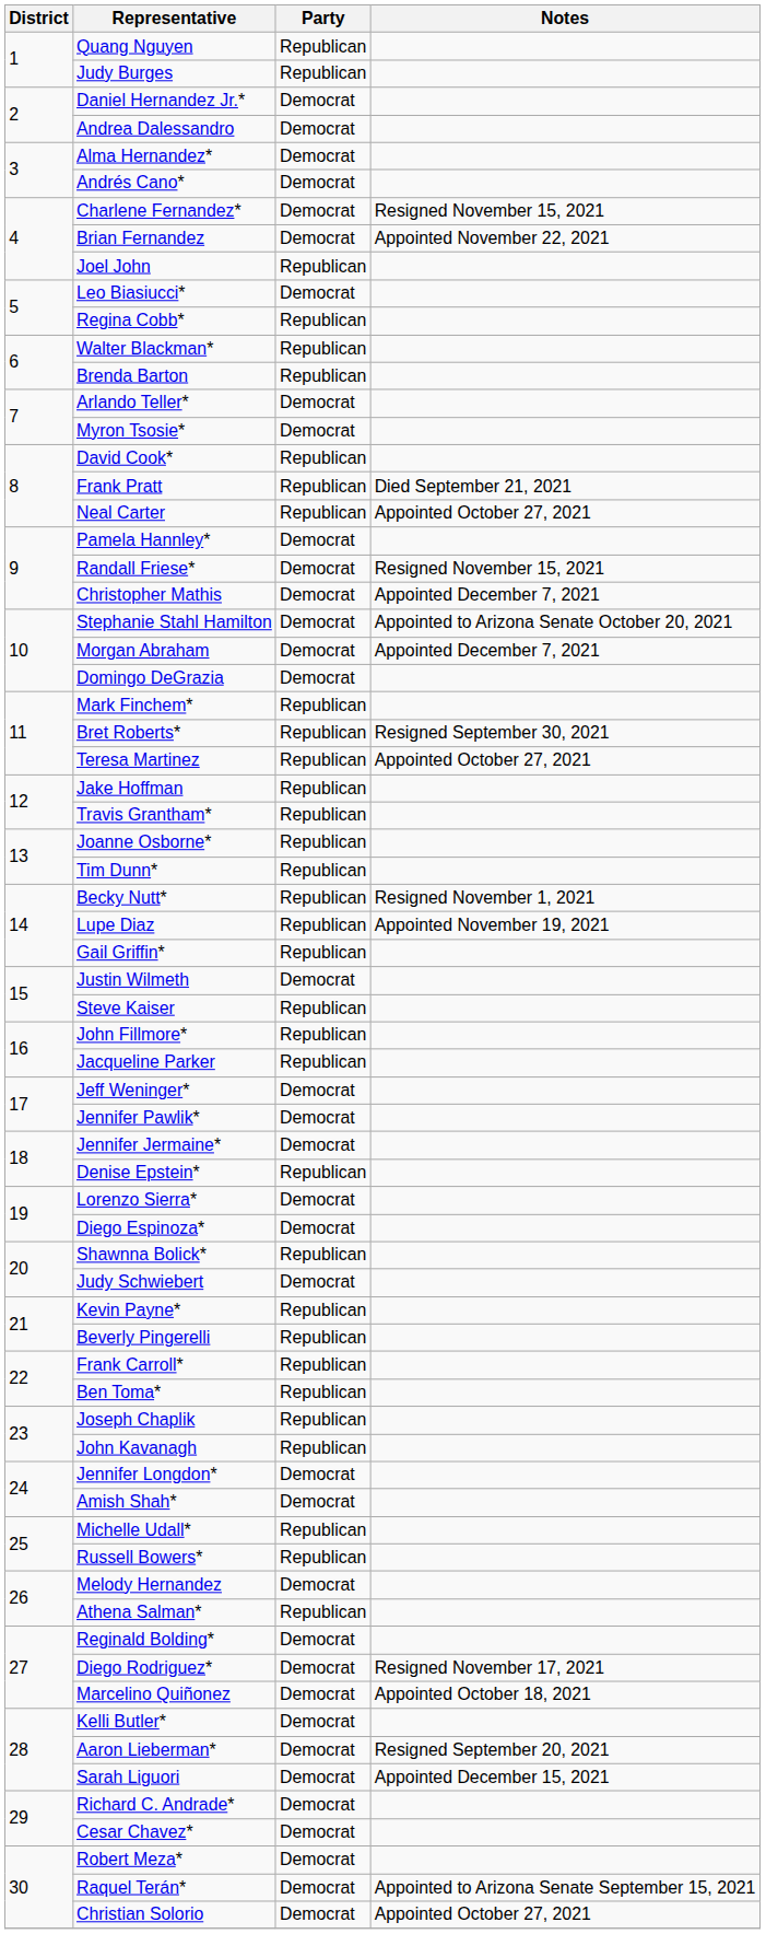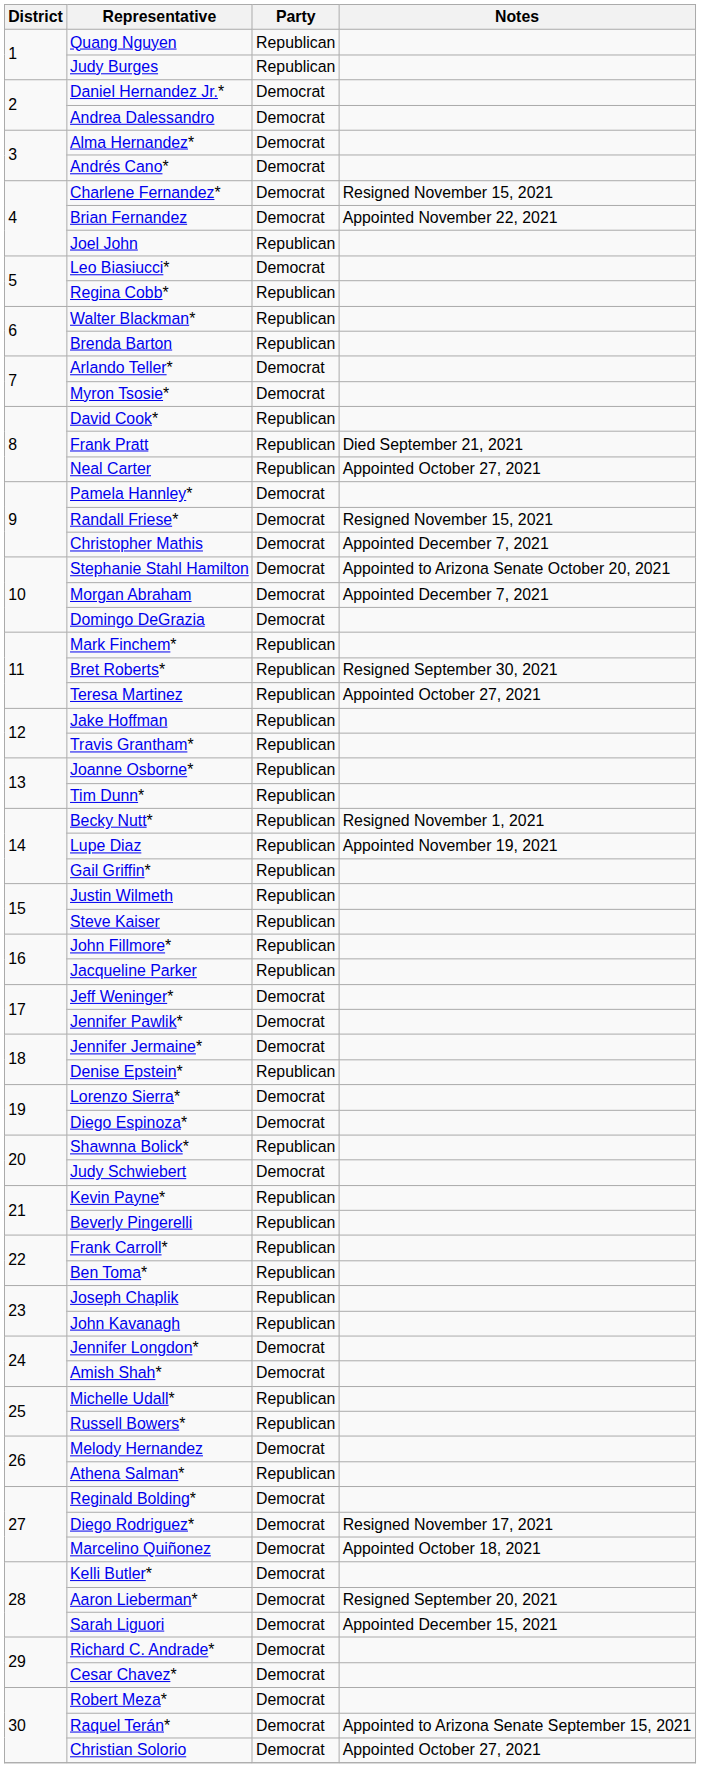Justin Wilmeth | Party: Democrat -> Republican
